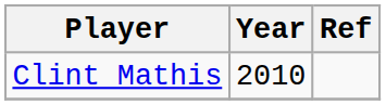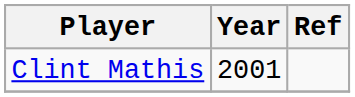Clint Mathis | Year: 2010 -> 2001
